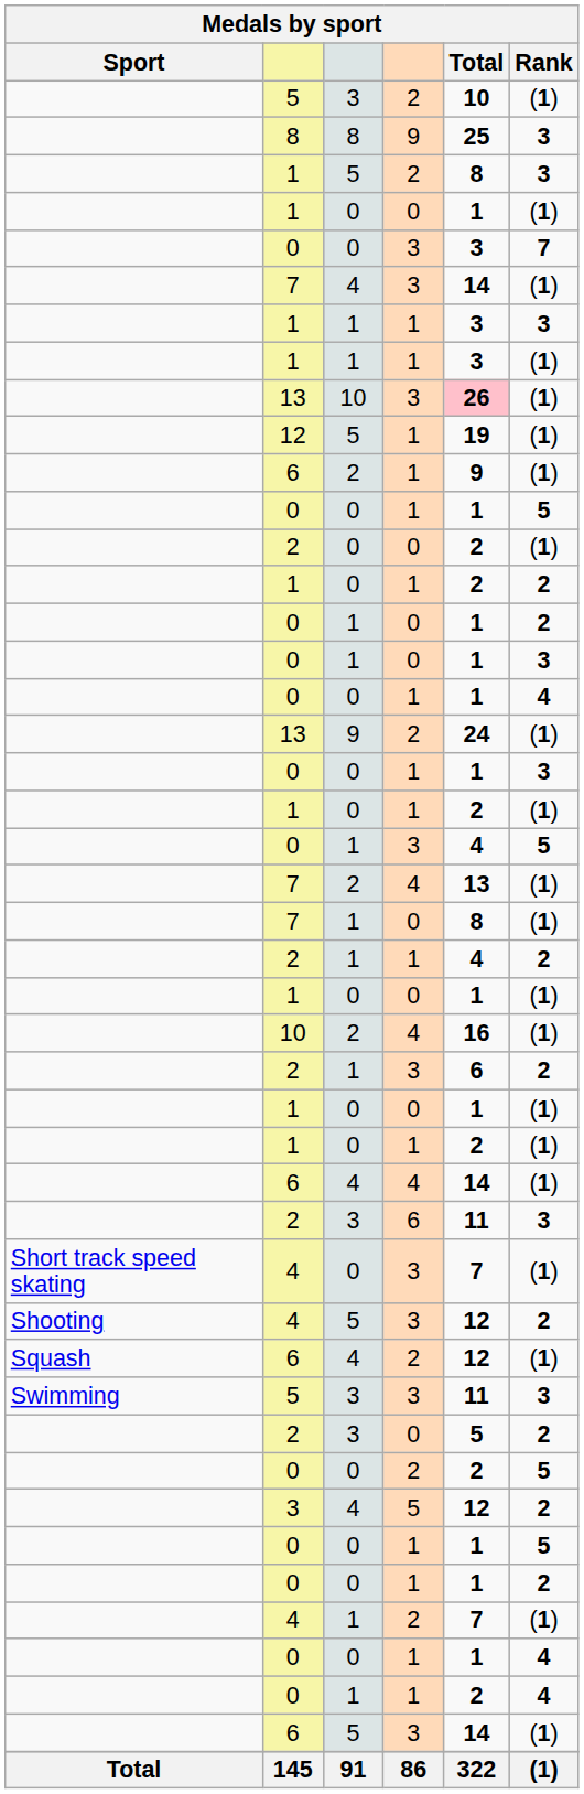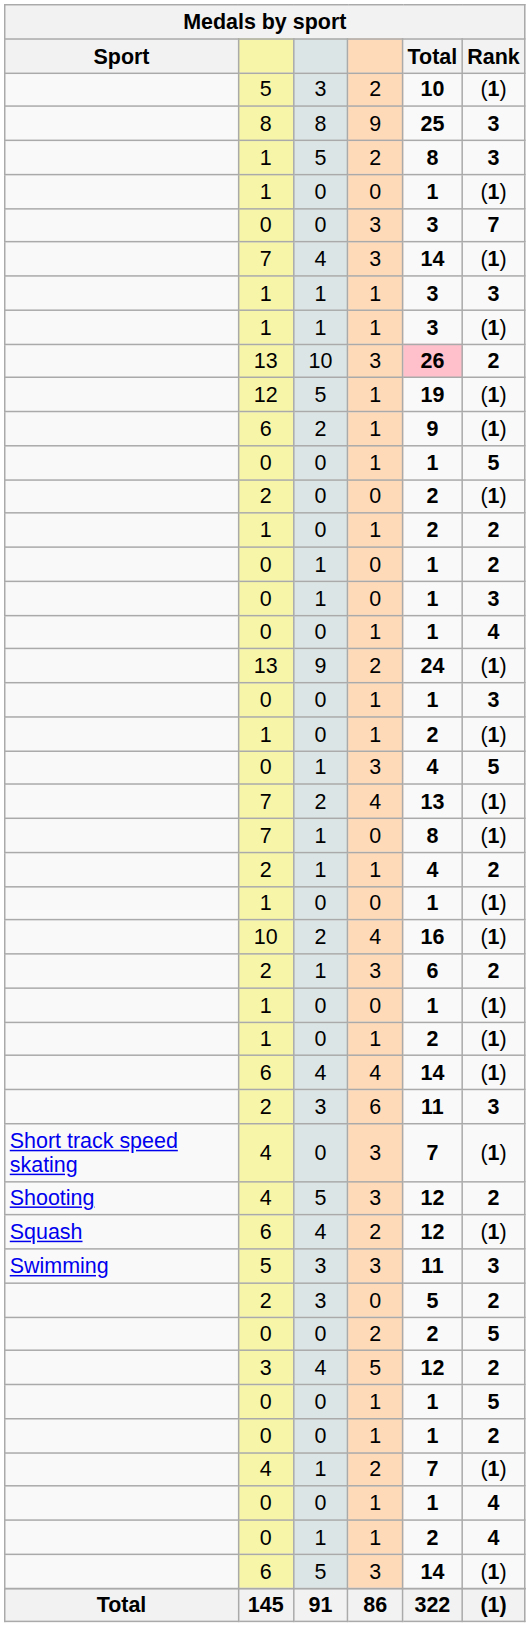13 / 3 | Rank: (1) -> 2
